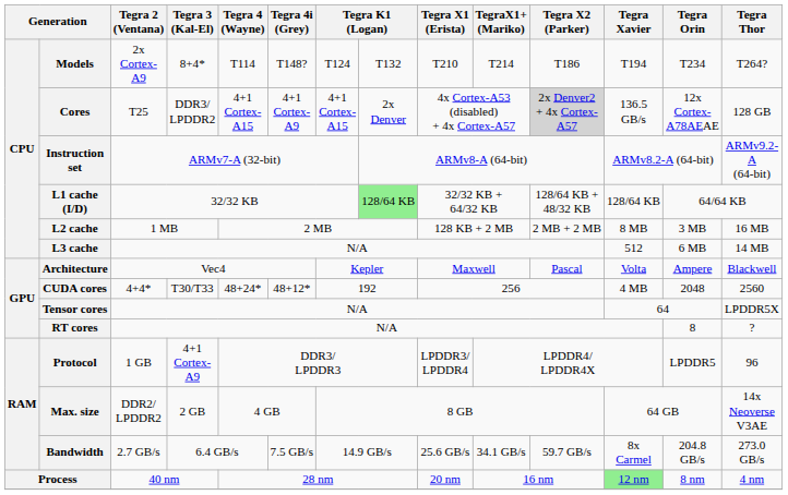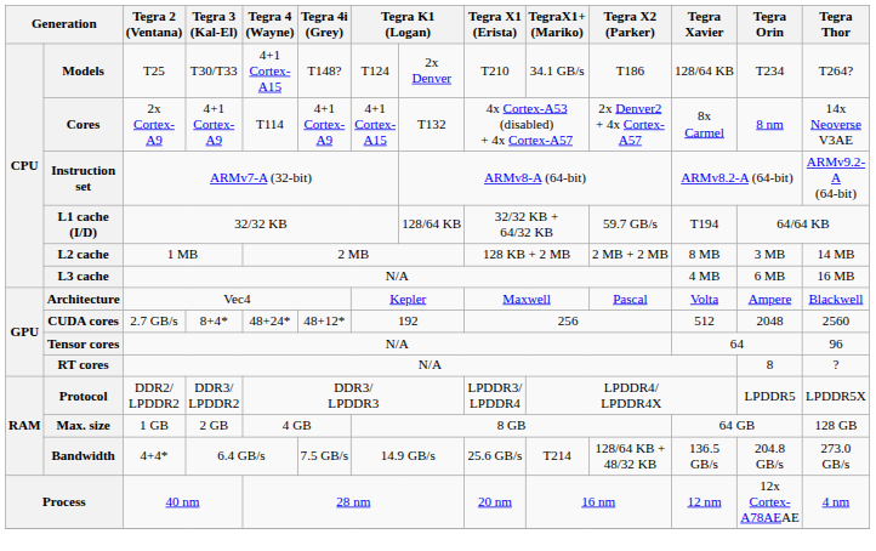Models | Tegra 2 (Ventana): 2x Cortex-A9 -> T25
Models | Tegra 3 (Kal-El): 8+4* -> T30/T33
Models | Tegra 4 (Wayne): T114 -> 4+1 Cortex-A15
Models | column 8: T132 -> 2x Denver
Models | TegraX1+ (Mariko): T214 -> 34.1 GB/s
Models | Tegra Xavier: T194 -> 128/64 KB
Cores | Tegra 2 (Ventana): T25 -> 2x Cortex-A9
Cores | Tegra 3 (Kal-El): DDR3/ LPDDR2 -> 4+1 Cortex-A9
Cores | Tegra 4 (Wayne): 4+1 Cortex-A15 -> T114
Cores | column 8: 2x Denver -> T132
Cores | Tegra X2 (Parker): lightgrey background -> no background
Cores | Tegra Xavier: 136.5 GB/s -> 8x Carmel
Cores | Tegra Orin: 12x Cortex-A78AEAE -> 8 nm
Cores | Tegra Thor: 128 GB -> 14x Neoverse V3AE
L1 cache (I/D) | column 8: lightgreen background -> no background
L1 cache (I/D) | Tegra X2 (Parker): 128/64 KB + 48/32 KB -> 59.7 GB/s
L1 cache (I/D) | Tegra Xavier: 128/64 KB -> T194
L2 cache | Tegra Thor: 16 MB -> 14 MB
L3 cache | Tegra Xavier: 512 -> 4 MB
L3 cache | Tegra Thor: 14 MB -> 16 MB
CUDA cores | Tegra 2 (Ventana): 4+4* -> 2.7 GB/s
CUDA cores | Tegra 3 (Kal-El): T30/T33 -> 8+4*
CUDA cores | Tegra Xavier: 4 MB -> 512
Tensor cores | Tegra Thor: LPDDR5X -> 96
Protocol | Tegra 2 (Ventana): 1 GB -> DDR2/ LPDDR2
Protocol | Tegra 3 (Kal-El): 4+1 Cortex-A9 -> DDR3/ LPDDR2
Protocol | Tegra Thor: 96 -> LPDDR5X
Max. size | Tegra 2 (Ventana): DDR2/ LPDDR2 -> 1 GB
Max. size | Tegra Thor: 14x Neoverse V3AE -> 128 GB
Bandwidth | Tegra 2 (Ventana): 2.7 GB/s -> 4+4*
Bandwidth | TegraX1+ (Mariko): 34.1 GB/s -> T214
Bandwidth | Tegra X2 (Parker): 59.7 GB/s -> 128/64 KB + 48/32 KB
Bandwidth | Tegra Xavier: 8x Carmel -> 136.5 GB/s
Process | Tegra Xavier: lightgreen background -> no background
Process | Tegra Orin: 8 nm -> 12x Cortex-A78AEAE
